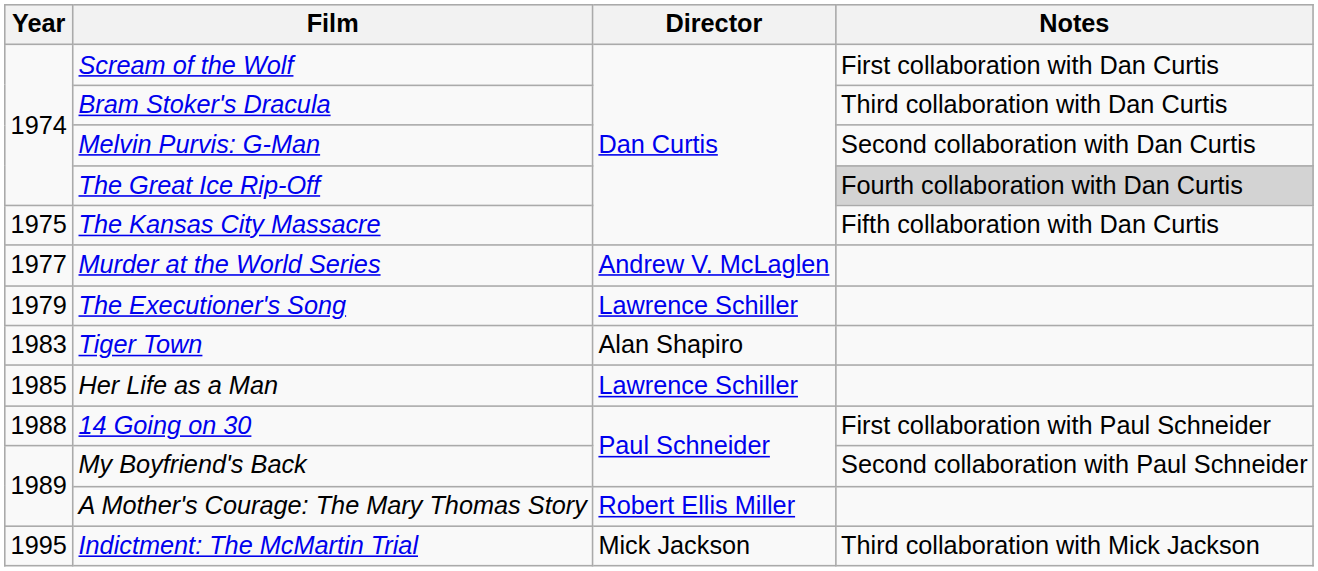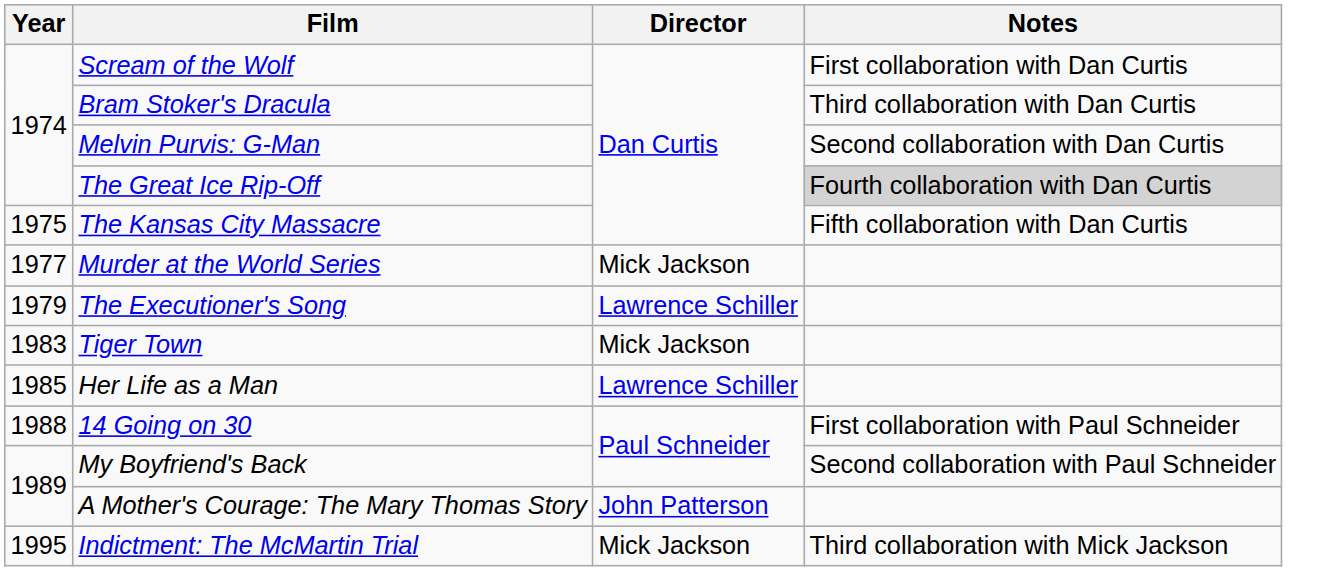Murder at the World Series | Director: Andrew V. McLaglen -> Mick Jackson
Tiger Town | Director: Alan Shapiro -> Mick Jackson
A Mother's Courage: The Mary Thomas Story | Director: Robert Ellis Miller -> John Patterson
